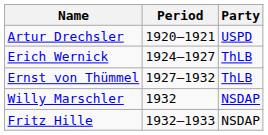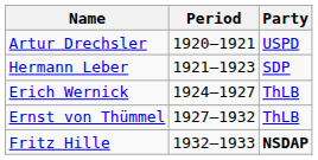+ row: Hermann Leber | 1921–1923 | SDP
- row: Willy Marschler | 1932 | NSDAP
Fritz Hille | Party: normal -> bold
